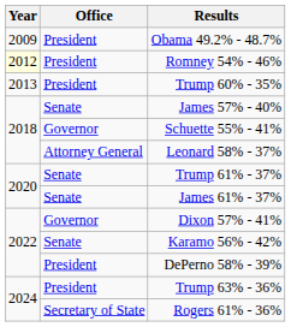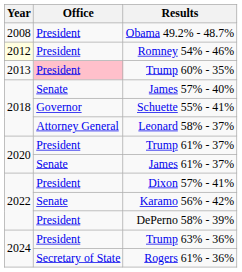Obama 49.2% - 48.7% | Year: 2009 -> 2008
Trump 60% - 35% | Office: no background -> pink background
Trump 61% - 37% | Office: Senate -> President
Dixon 57% - 41% | Office: Governor -> President
